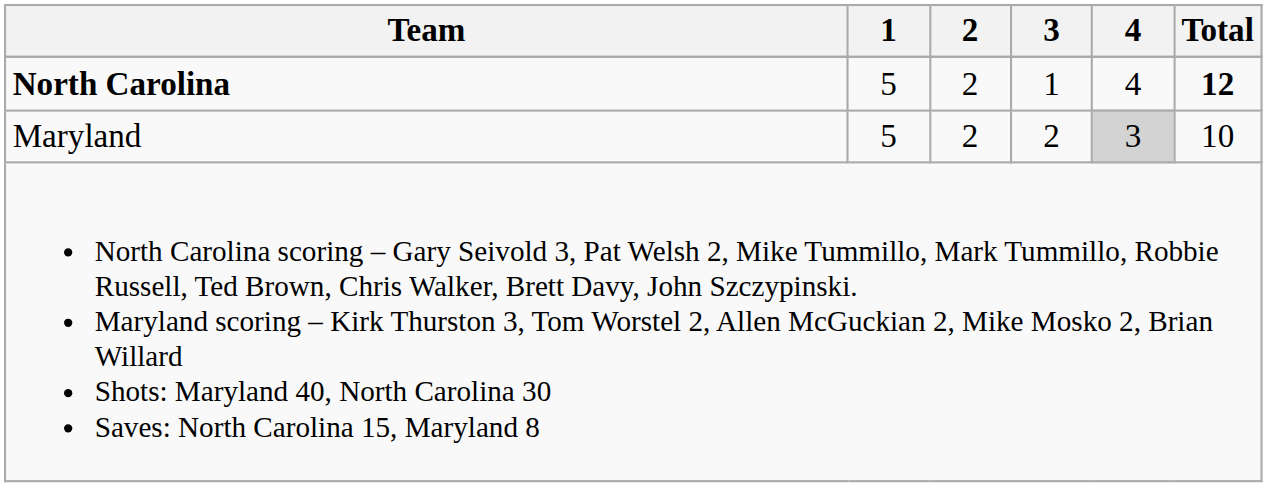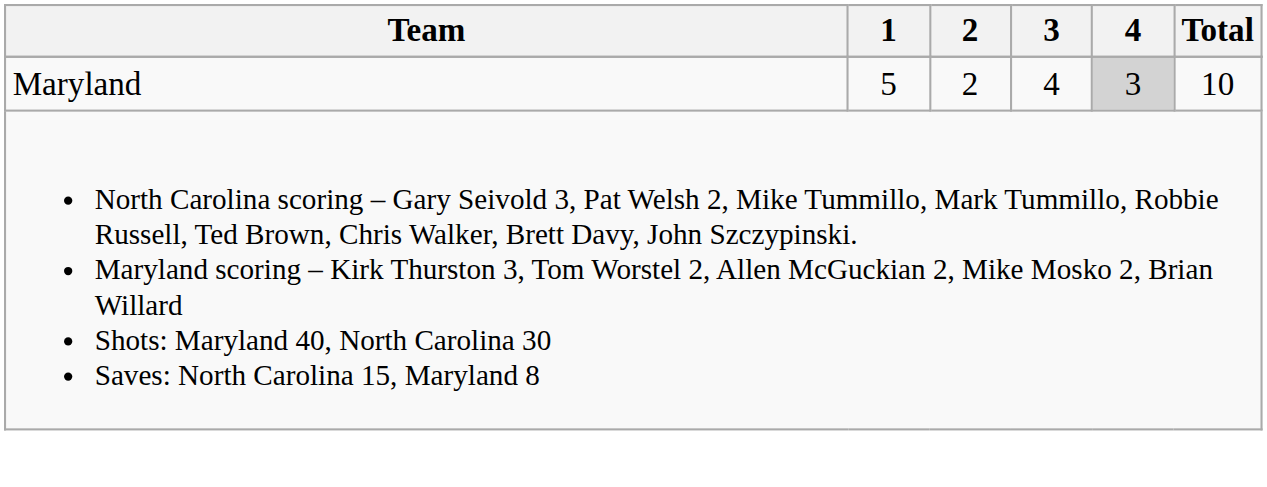- row: North Carolina | 5 | 2 | 1 | 4 | 12
Maryland | 3: 2 -> 4
